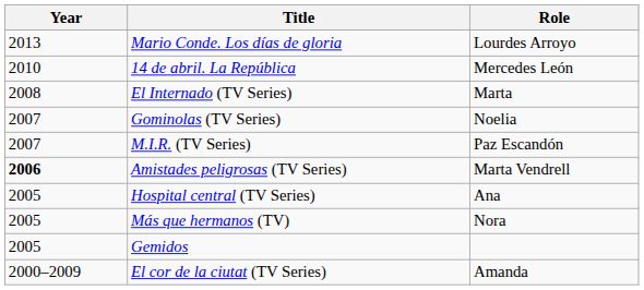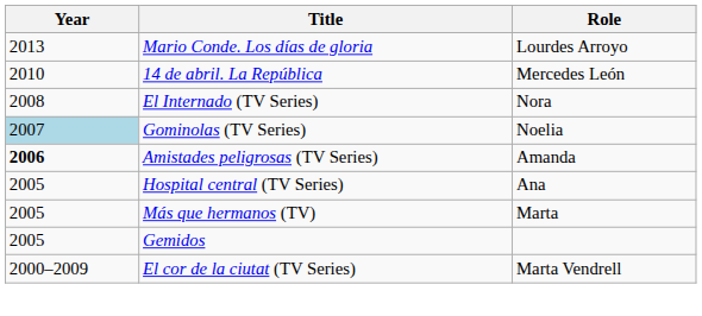El Internado (TV Series) | Role: Marta -> Nora
Gominolas (TV Series) | Year: no background -> lightblue background
- row: 2007 | M.I.R. (TV Series) | Paz Escandón
Amistades peligrosas (TV Series) | Role: Marta Vendrell -> Amanda
Más que hermanos (TV) | Role: Nora -> Marta
El cor de la ciutat (TV Series) | Role: Amanda -> Marta Vendrell
